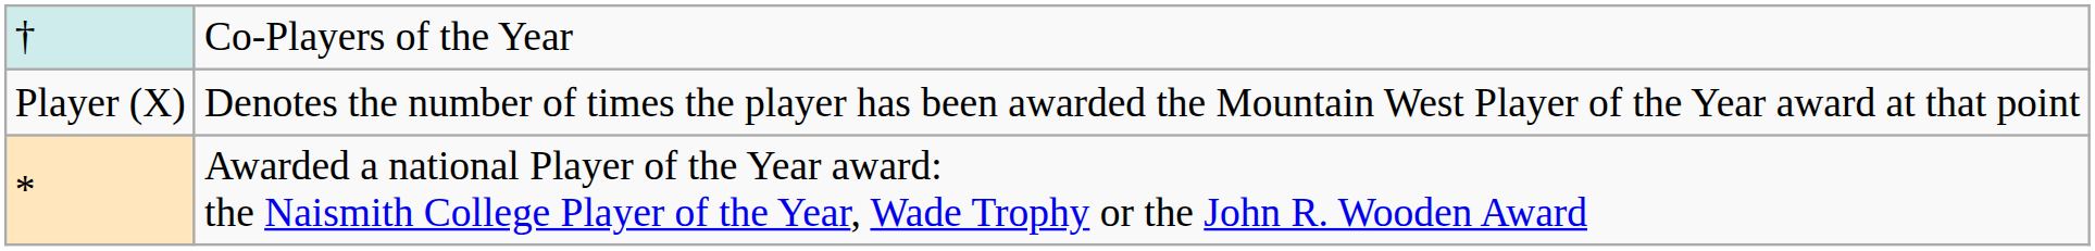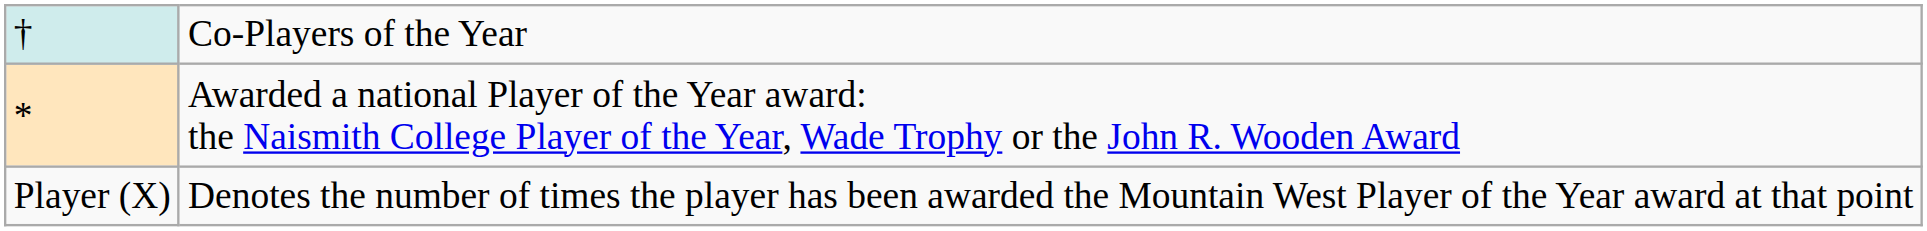rows swapped: * <-> Player (X)
